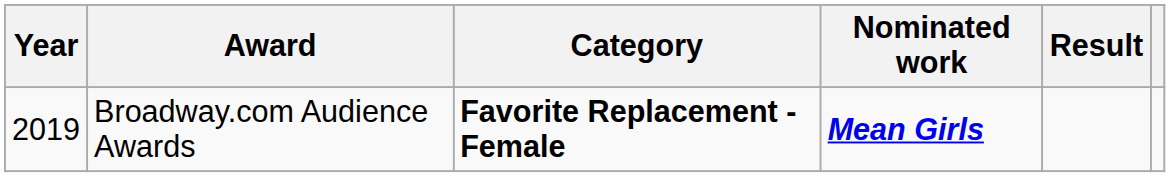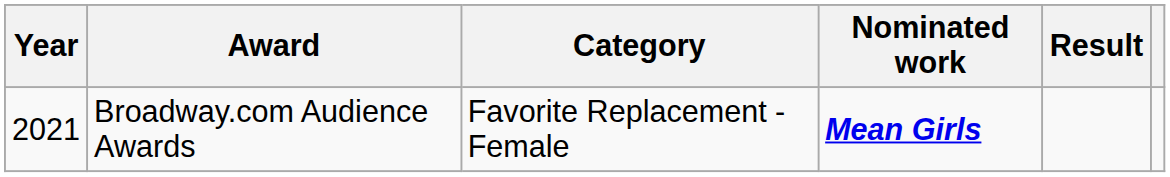Broadway.com Audience Awards | Year: 2019 -> 2021
Broadway.com Audience Awards | Category: bold -> normal
